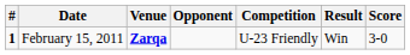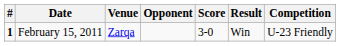columns swapped: Score <-> Competition
February 15, 2011 | Venue: bold -> normal
